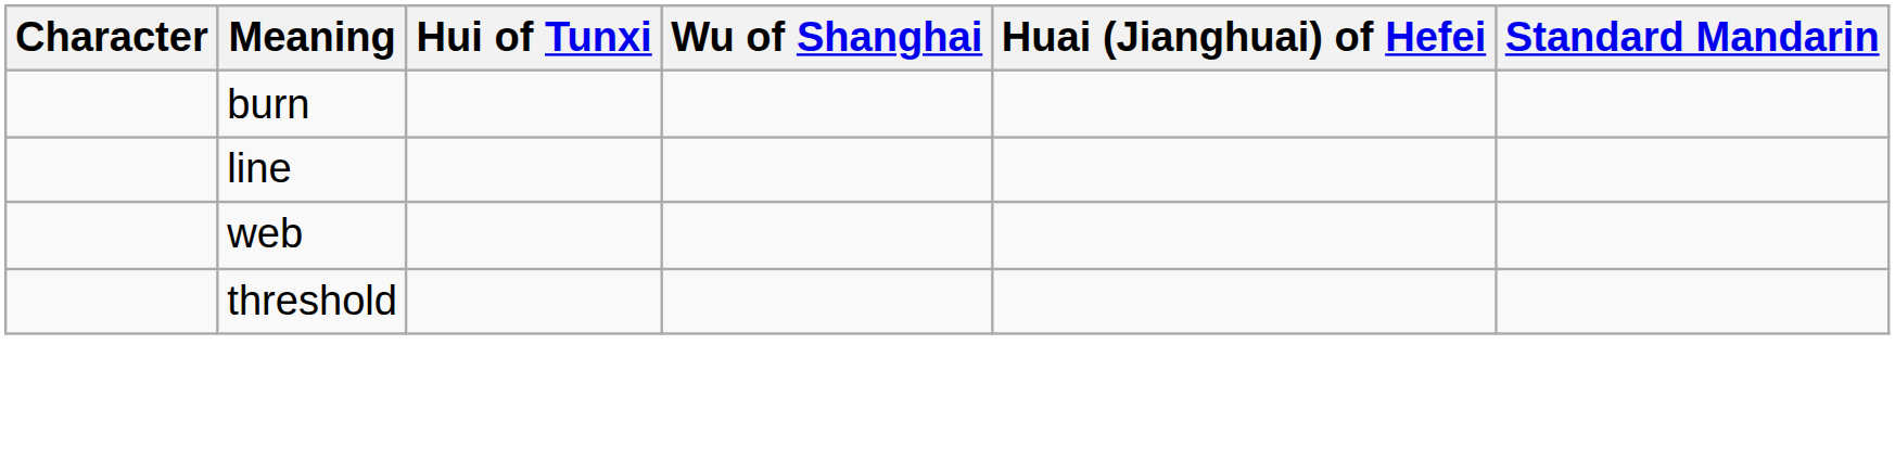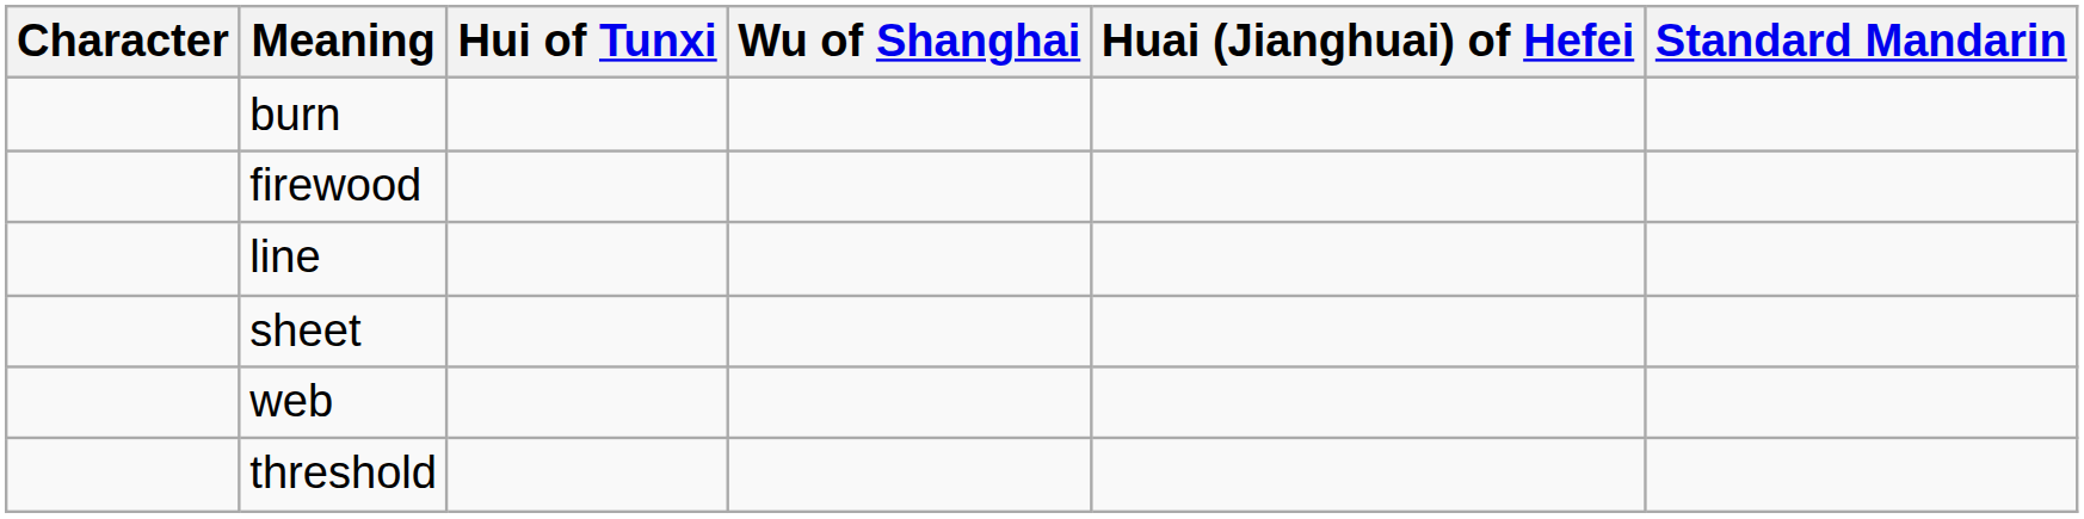+ row: firewood
+ row: sheet
